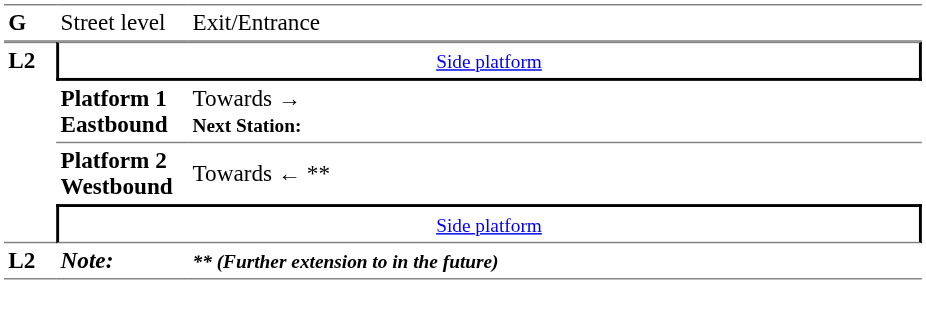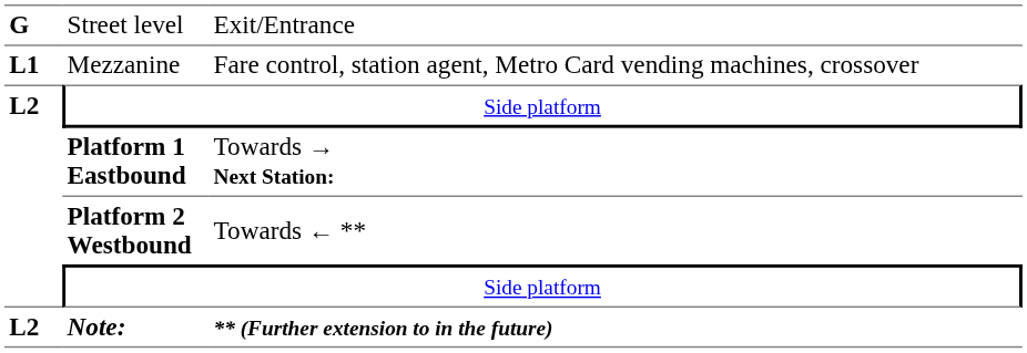+ row: L1 | Mezzanine | Fare control, station agent, Metro Card vending machines, crossover
